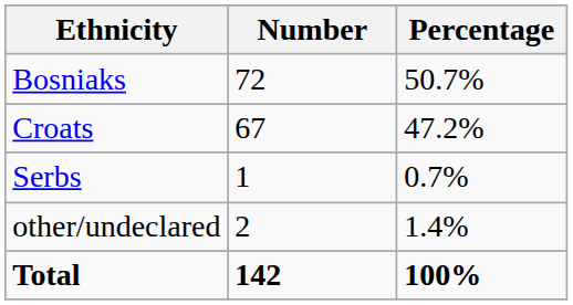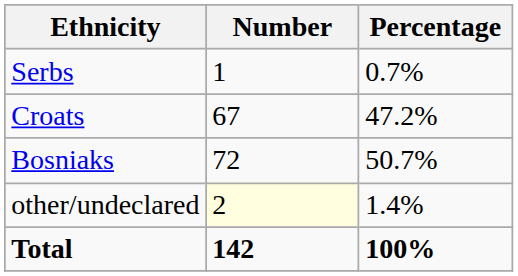rows swapped: Bosniaks <-> Serbs
other/undeclared | Number: no background -> lightyellow background
